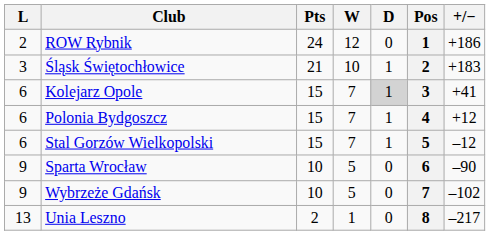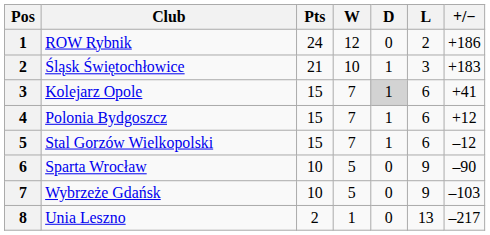columns swapped: Pos <-> L
Wybrzeże Gdańsk | +/−: –102 -> –103
